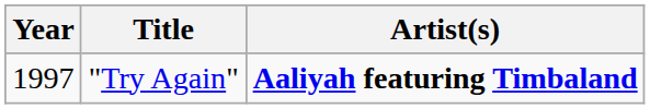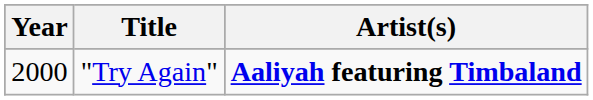"Try Again" | Year: 1997 -> 2000
